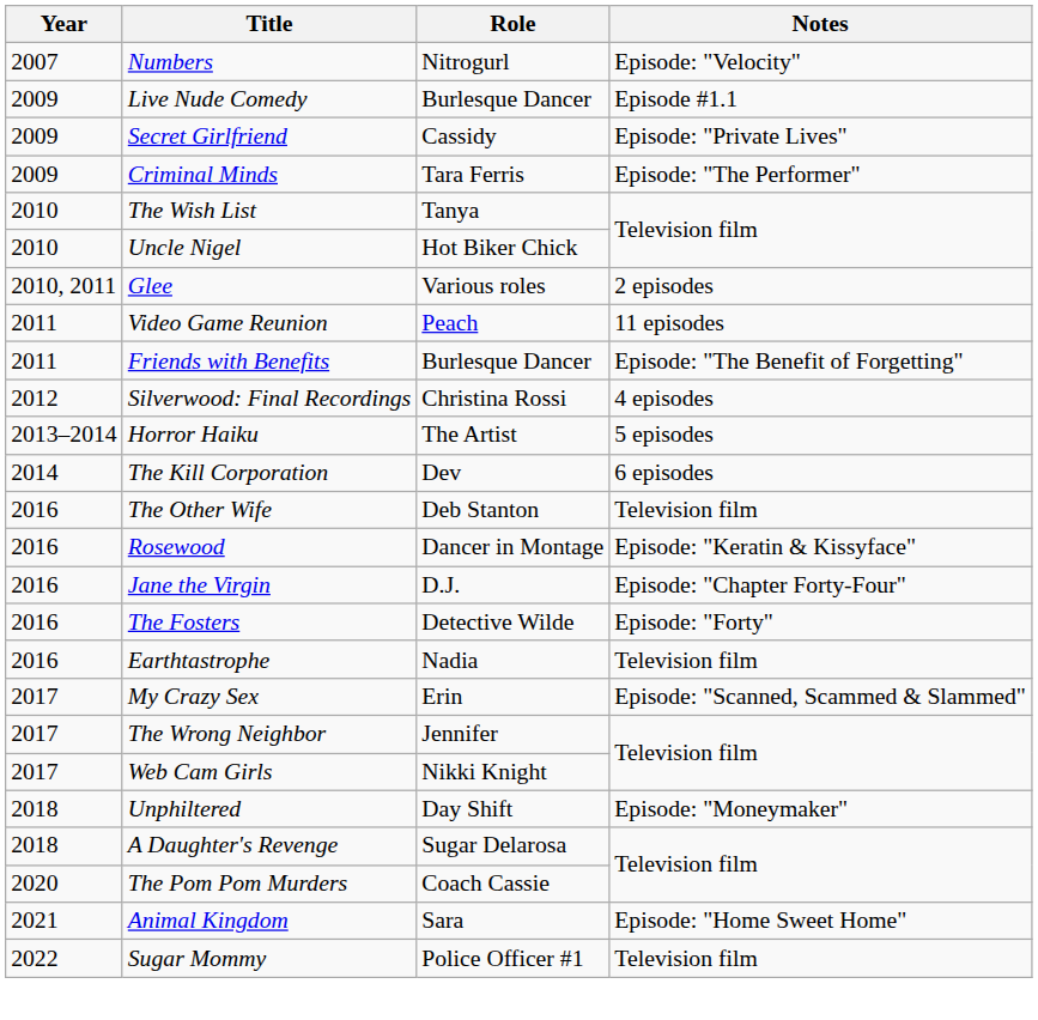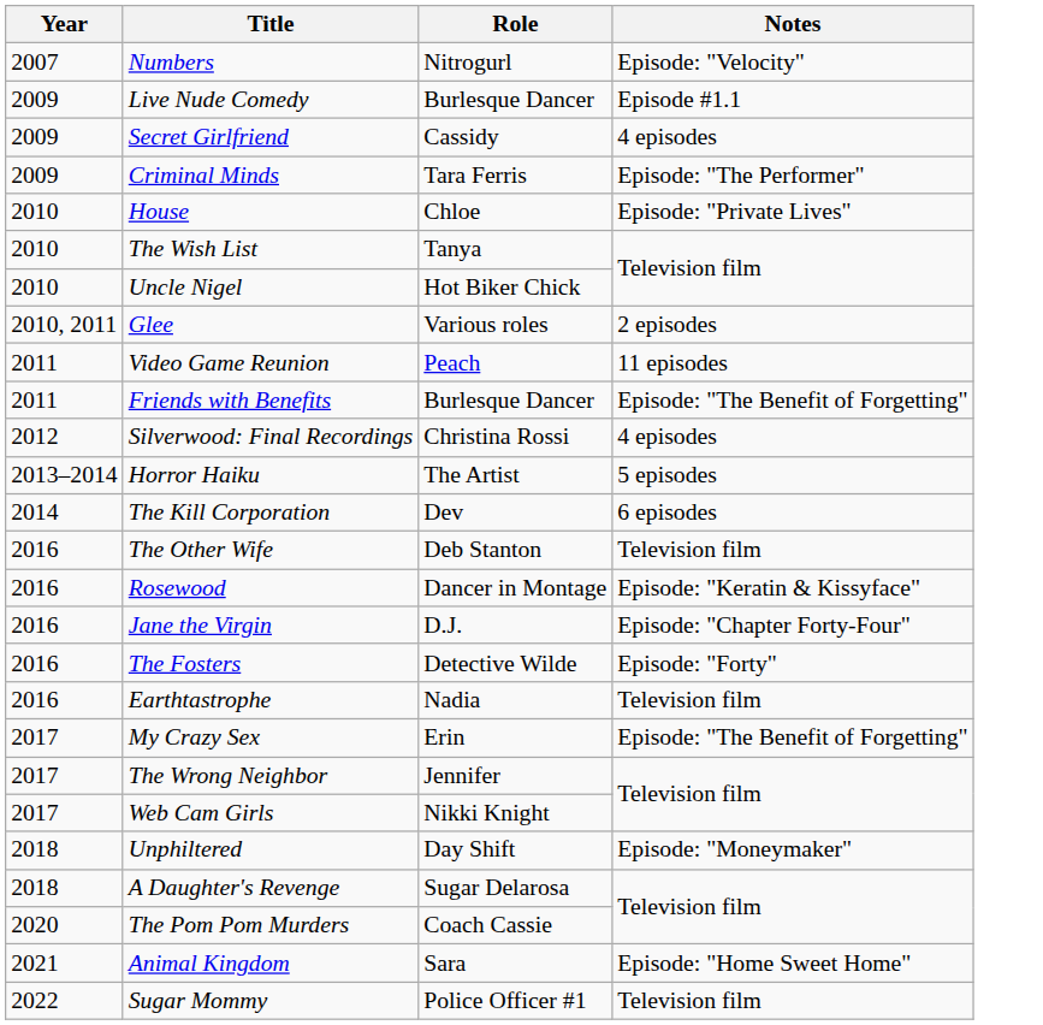Secret Girlfriend | Notes: Episode: "Private Lives" -> 4 episodes
+ row: 2010 | House | Chloe | Episode: "Private Lives"
My Crazy Sex | Notes: Episode: "Scanned, Scammed & Slammed" -> Episode: "The Benefit of Forgetting"
